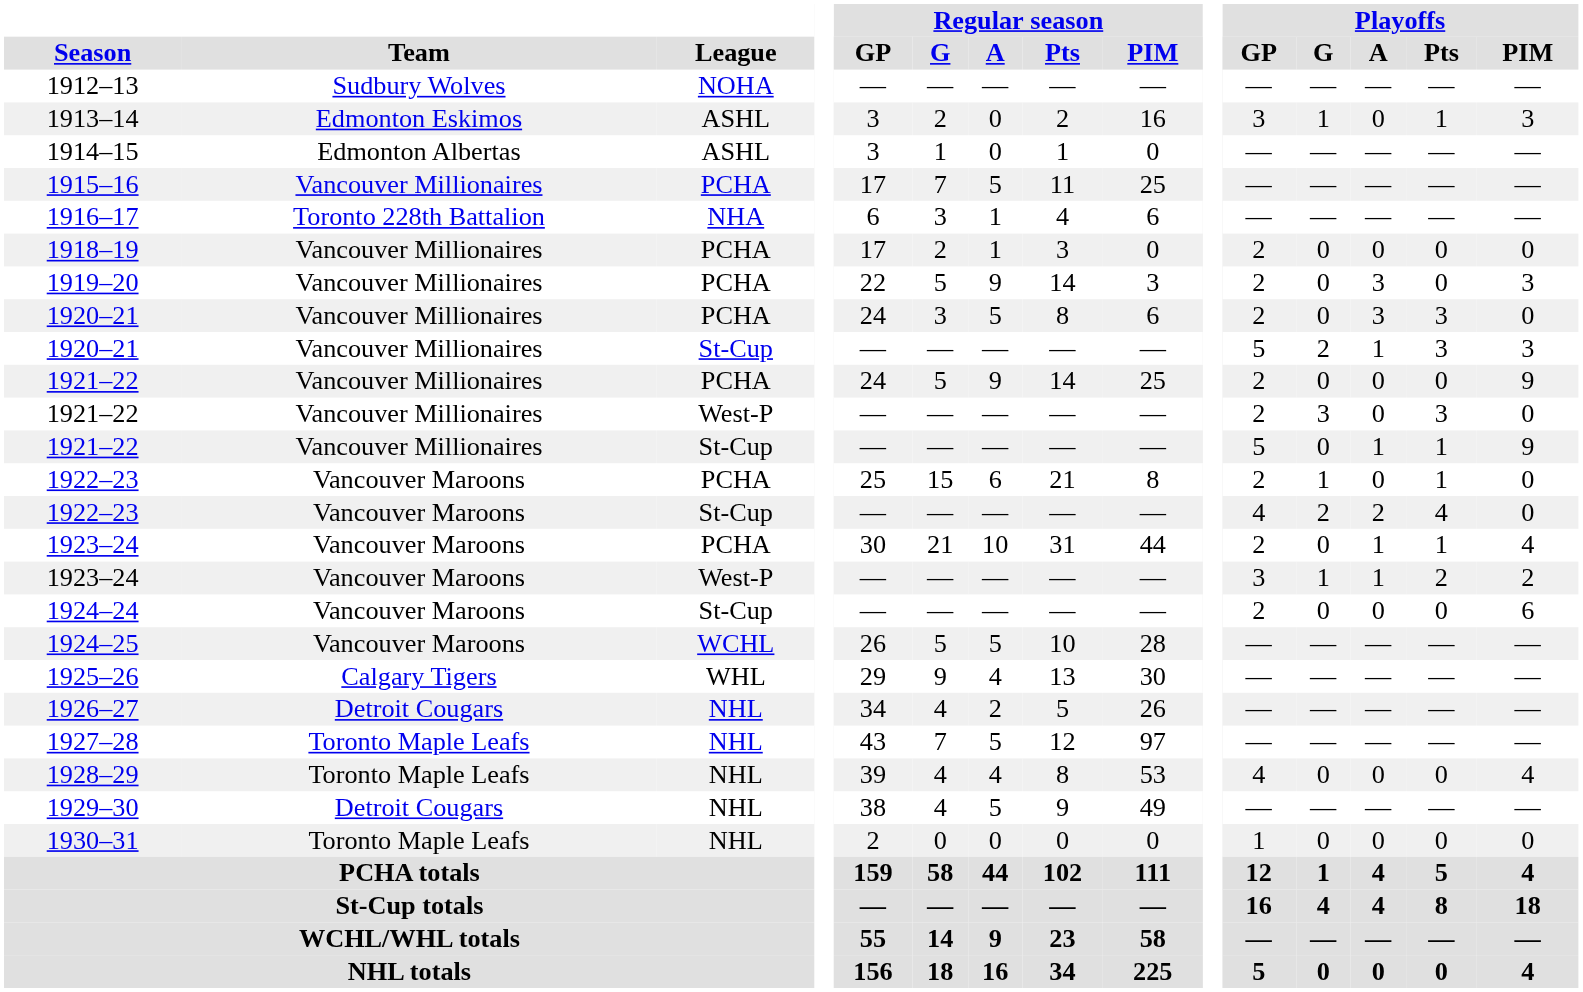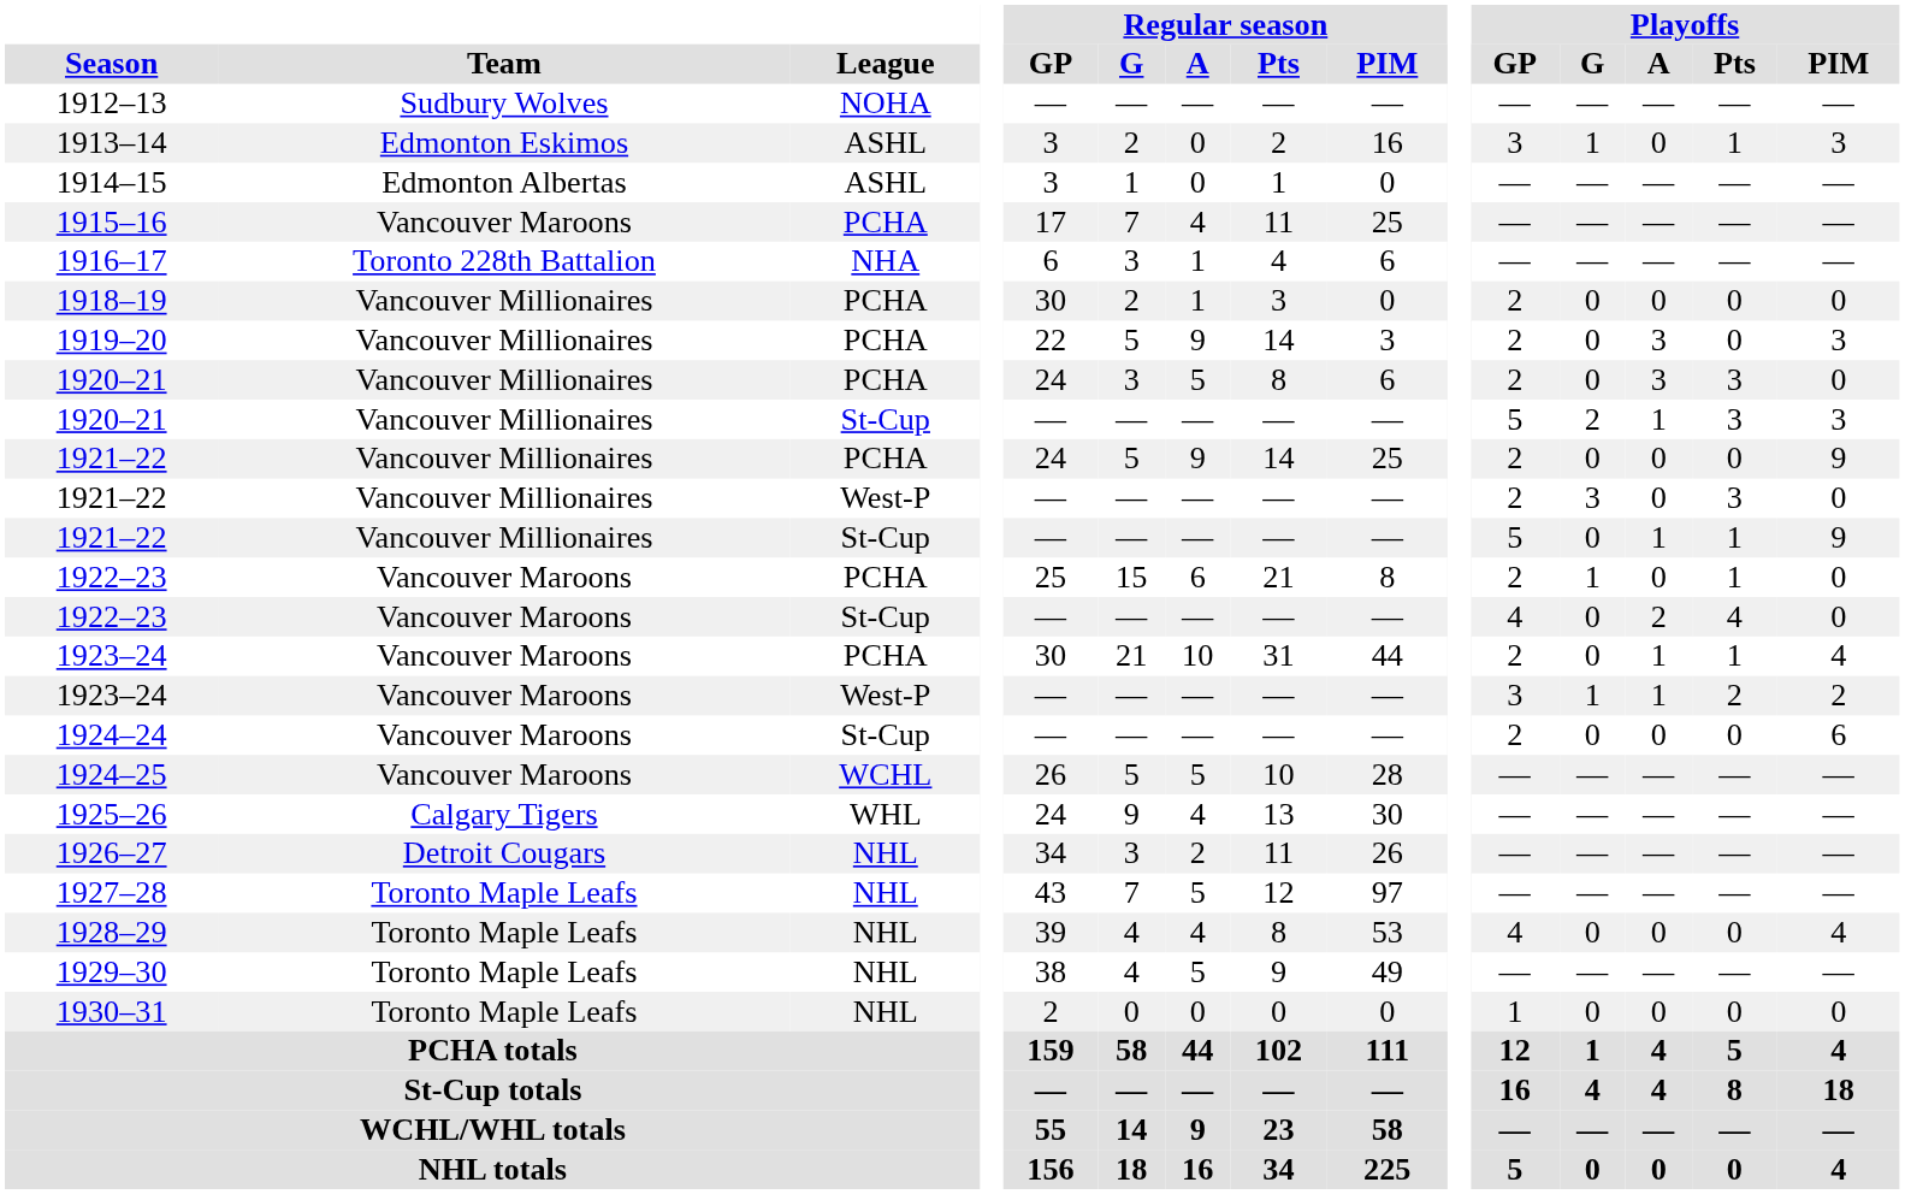1915–16 | Team: Vancouver Millionaires -> Vancouver Maroons
1915–16 | Regular season / A: 5 -> 4
1918–19 | Regular season / GP: 17 -> 30
1922–23 / St-Cup | Playoffs / G: 2 -> 0
1925–26 | Regular season / GP: 29 -> 24
1926–27 | Regular season / G: 4 -> 3
1926–27 | Regular season / Pts: 5 -> 11
1929–30 | Team: Detroit Cougars -> Toronto Maple Leafs
